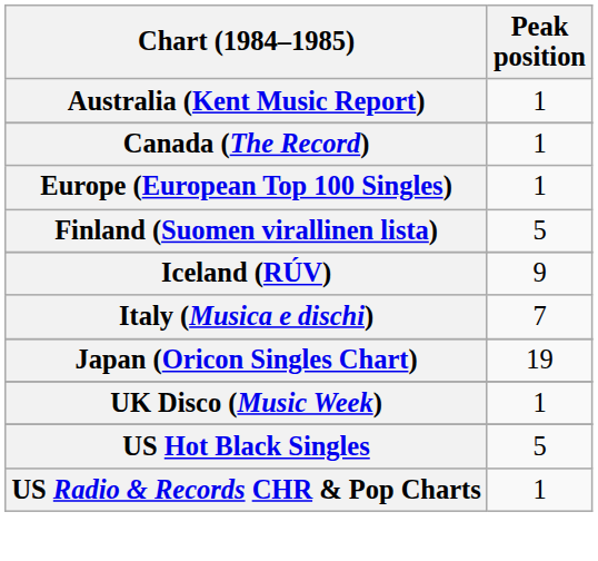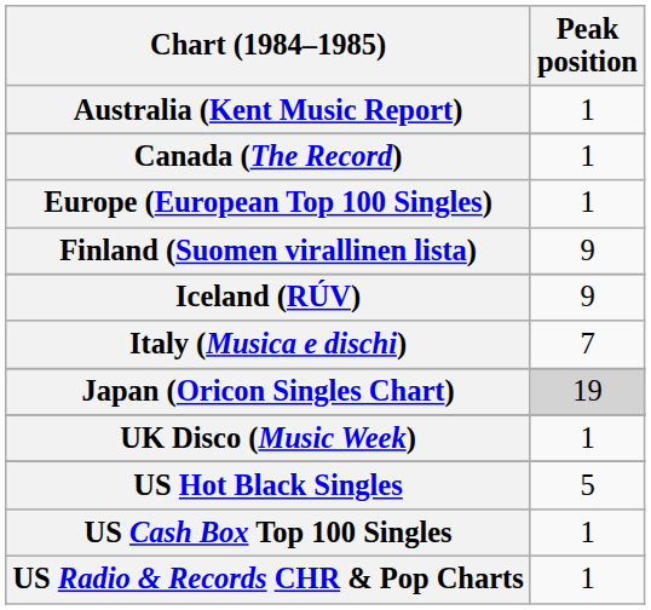Finland (Suomen virallinen lista) | Peak position: 5 -> 9
Japan (Oricon Singles Chart) | Peak position: no background -> lightgrey background
+ row: US Cash Box Top 100 Singles | 1
